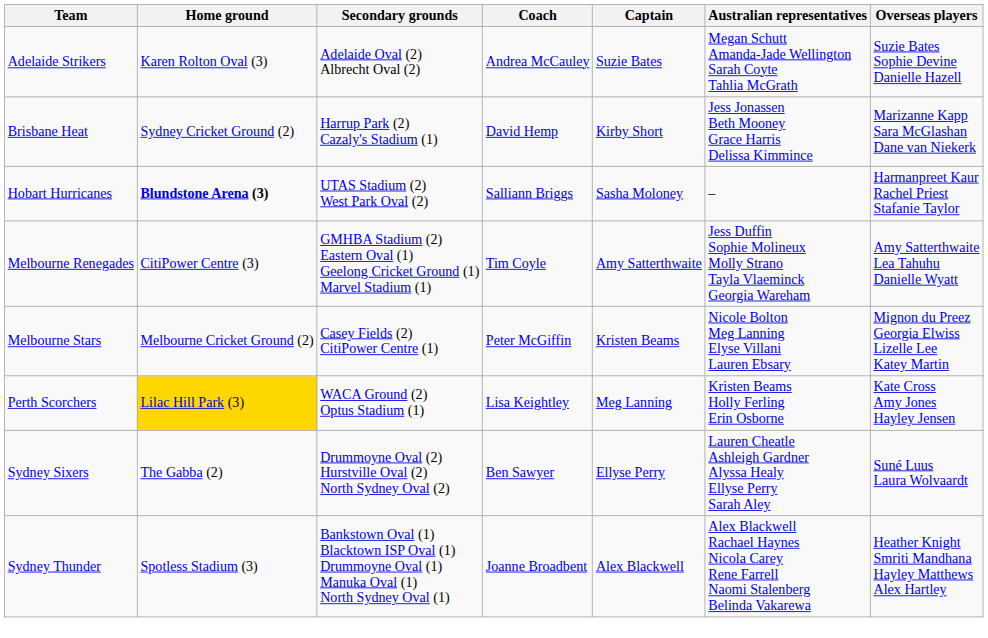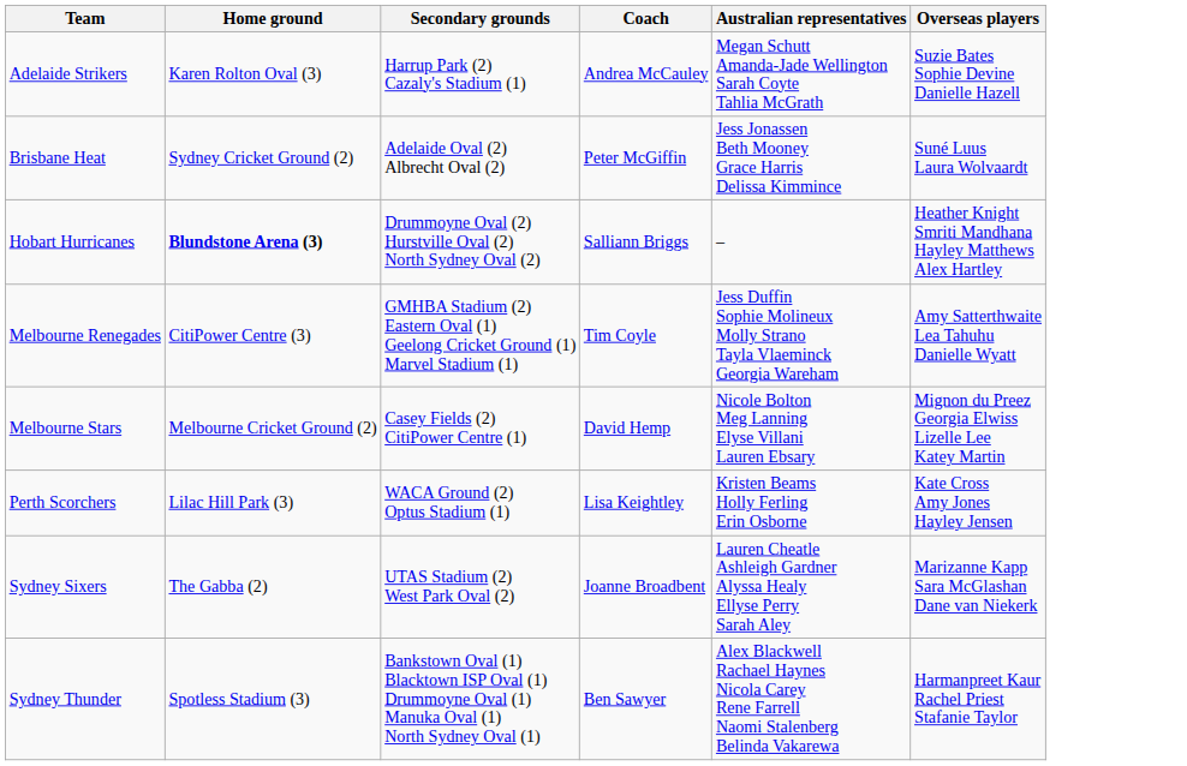- column: Captain | Suzie Bates | Kirby Short | Sasha Moloney | Amy Satterthwaite | Kristen Beams | Meg Lanning | Ellyse Perry | Alex Blackwell
Adelaide Strikers | Secondary grounds: Adelaide Oval (2) Albrecht Oval (2) -> Harrup Park (2) Cazaly's Stadium (1)
Brisbane Heat | Secondary grounds: Harrup Park (2) Cazaly's Stadium (1) -> Adelaide Oval (2) Albrecht Oval (2)
Brisbane Heat | Coach: David Hemp -> Peter McGiffin
Brisbane Heat | Overseas players: Marizanne Kapp Sara McGlashan Dane van Niekerk -> Suné Luus Laura Wolvaardt
Hobart Hurricanes | Secondary grounds: UTAS Stadium (2) West Park Oval (2) -> Drummoyne Oval (2) Hurstville Oval (2) North Sydney Oval (2)
Hobart Hurricanes | Overseas players: Harmanpreet Kaur Rachel Priest Stafanie Taylor -> Heather Knight Smriti Mandhana Hayley Matthews Alex Hartley
Melbourne Stars | Coach: Peter McGiffin -> David Hemp
Perth Scorchers | Home ground: gold background -> no background
Sydney Sixers | Secondary grounds: Drummoyne Oval (2) Hurstville Oval (2) North Sydney Oval (2) -> UTAS Stadium (2) West Park Oval (2)
Sydney Sixers | Coach: Ben Sawyer -> Joanne Broadbent
Sydney Sixers | Overseas players: Suné Luus Laura Wolvaardt -> Marizanne Kapp Sara McGlashan Dane van Niekerk
Sydney Thunder | Coach: Joanne Broadbent -> Ben Sawyer
Sydney Thunder | Overseas players: Heather Knight Smriti Mandhana Hayley Matthews Alex Hartley -> Harmanpreet Kaur Rachel Priest Stafanie Taylor
